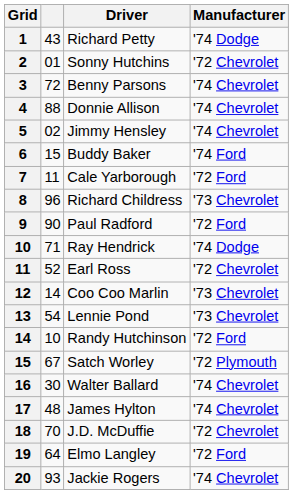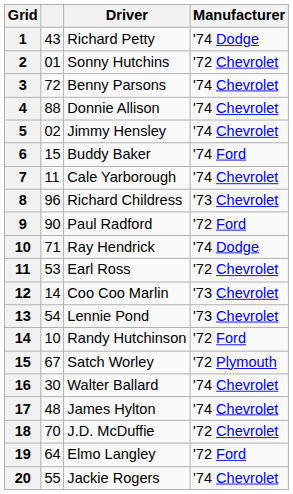Cale Yarborough | Manufacturer: '72 Ford -> '74 Chevrolet
Earl Ross | column 2: 52 -> 53
Jackie Rogers | column 2: 93 -> 55
